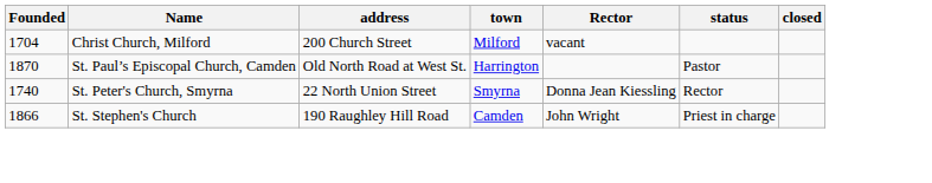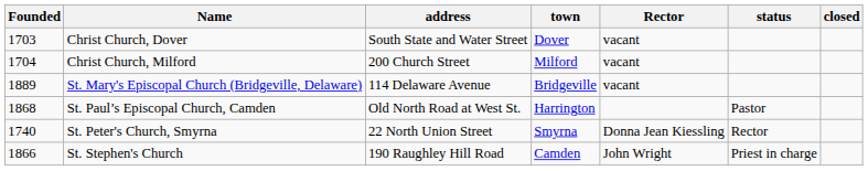+ row: 1703 | Christ Church, Dover | South State and Water Street | Dover | vacant
+ row: 1889 | St. Mary's Episcopal Church (Bridgeville, Delaware) | 114 Delaware Avenue | Bridgeville | vacant
St. Paul’s Episcopal Church, Camden | Founded: 1870 -> 1868
